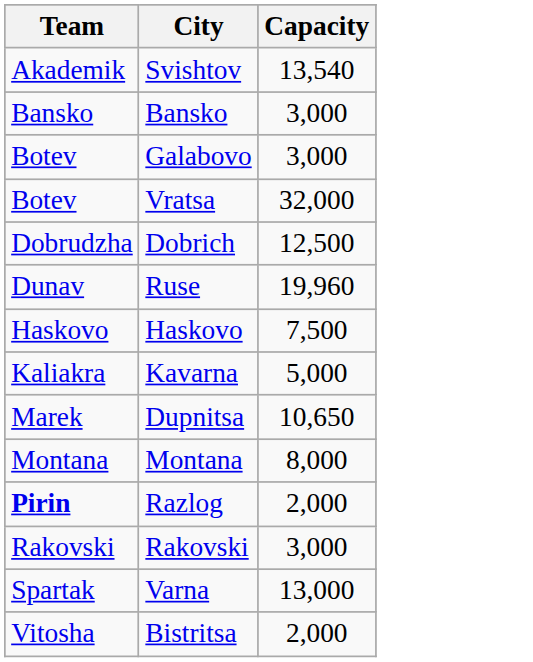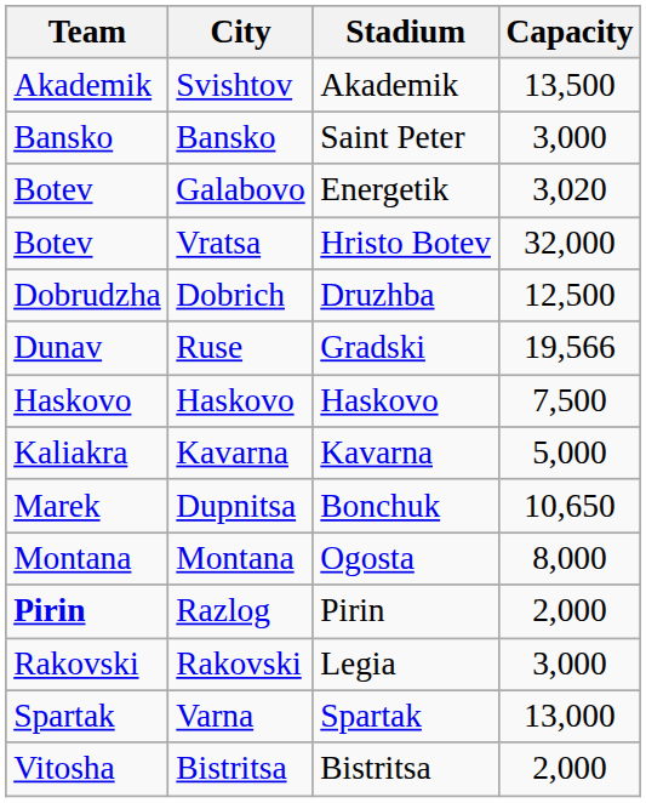+ column: Stadium | Akademik | Saint Peter | Energetik | Hristo Botev | Druzhba | Gradski | Haskovo | Kavarna | Bonchuk | Ogosta | Pirin | Legia | Spartak | Bistritsa
Svishtov | Capacity: 13,540 -> 13,500
Galabovo | Capacity: 3,000 -> 3,020
Ruse | Capacity: 19,960 -> 19,566
